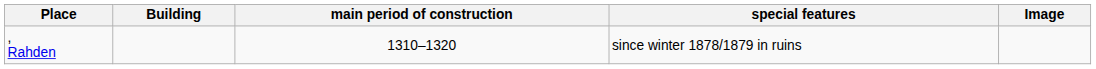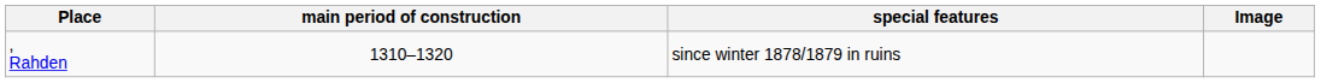- column: Building
